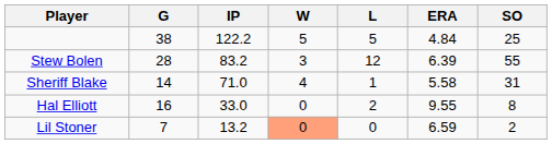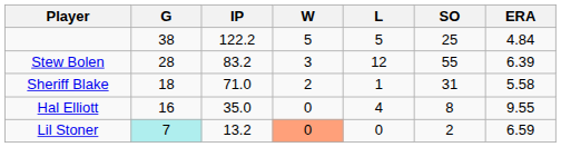columns swapped: ERA <-> SO
Sheriff Blake | G: 14 -> 18
Sheriff Blake | W: 4 -> 2
Hal Elliott | IP: 33.0 -> 35.0
Hal Elliott | L: 2 -> 4
Lil Stoner | G: no background -> paleturquoise background
